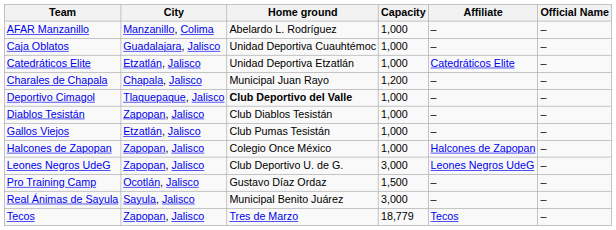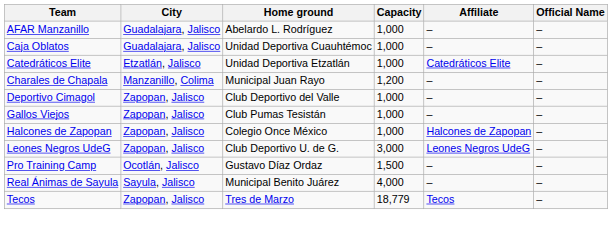AFAR Manzanillo | City: Manzanillo, Colima -> Guadalajara, Jalisco
Charales de Chapala | City: Chapala, Jalisco -> Manzanillo, Colima
Deportivo Cimagol | City: Tlaquepaque, Jalisco -> Zapopan, Jalisco
Deportivo Cimagol | Home ground: bold -> normal
- row: Diablos Tesistán | Zapopan, Jalisco | Club Diablos Tesistán | 1,000 | – | –
Gallos Viejos | City: Etzatlán, Jalisco -> Zapopan, Jalisco
Real Ánimas de Sayula | Capacity: 3,000 -> 4,000
